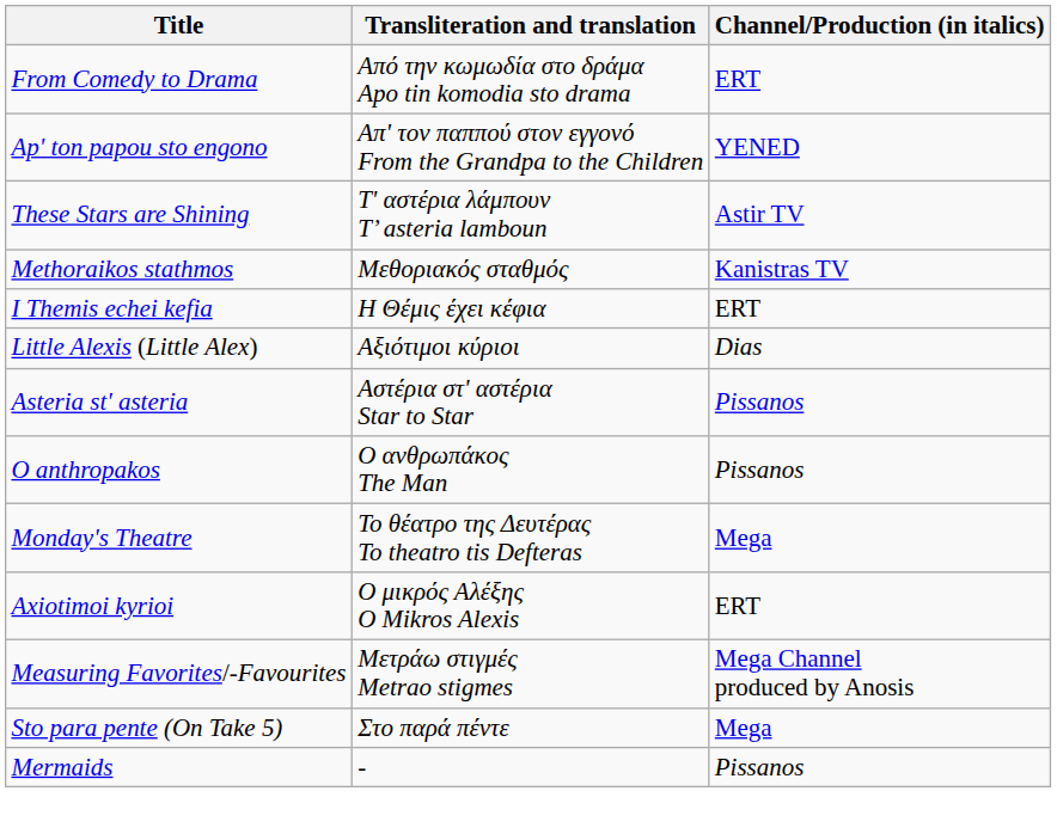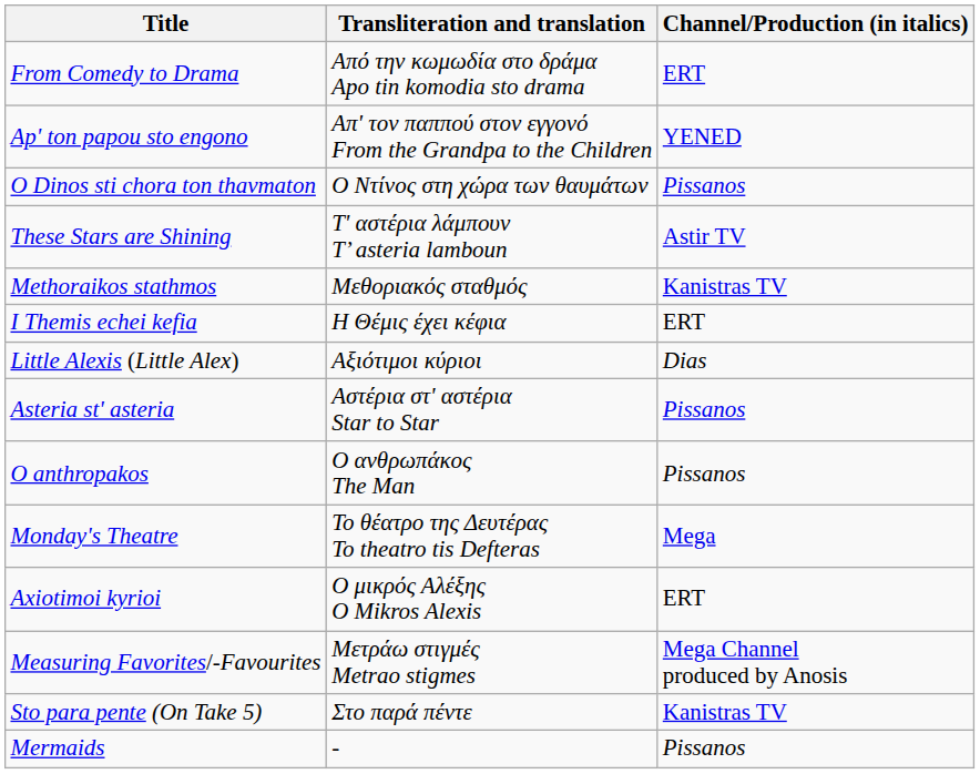+ row: O Dinos sti chora ton thavmaton | Ο Ντίνος στη χώρα των θαυμάτων | Pissanos
Sto para pente (On Take 5) | Channel/Production (in italics): Mega -> Kanistras TV
